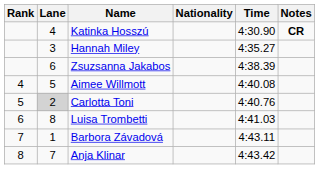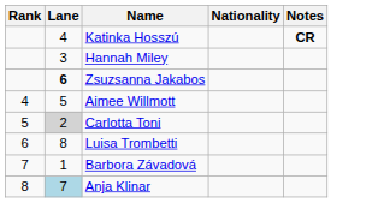- column: Time | 4:30.90 | 4:35.27 | 4:38.39 | 4:40.08 | 4:40.76 | 4:41.03 | 4:43.11 | 4:43.42
Zsuzsanna Jakabos | Lane: normal -> bold
Anja Klinar | Lane: no background -> lightblue background
